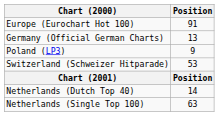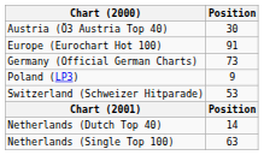+ row: Austria (Ö3 Austria Top 40) | 30
Germany (Official German Charts) | Position: 13 -> 73
